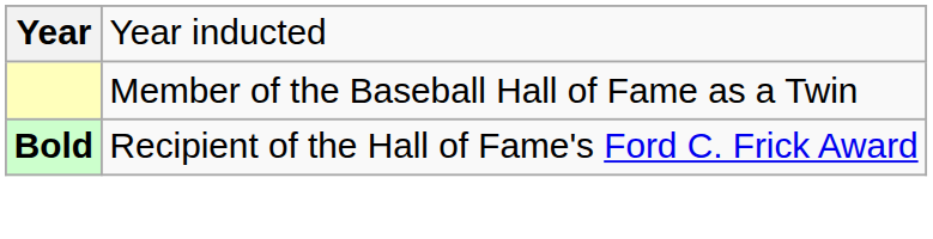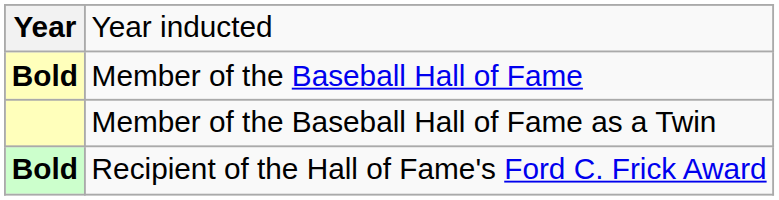+ row: Bold | Member of the Baseball Hall of Fame
